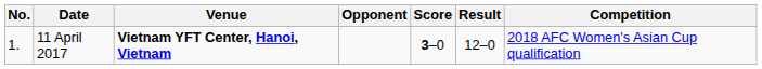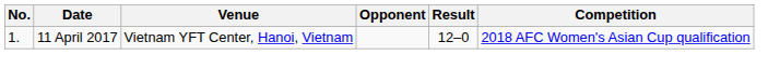- column: Score | 3–0
11 April 2017 | Venue: bold -> normal
